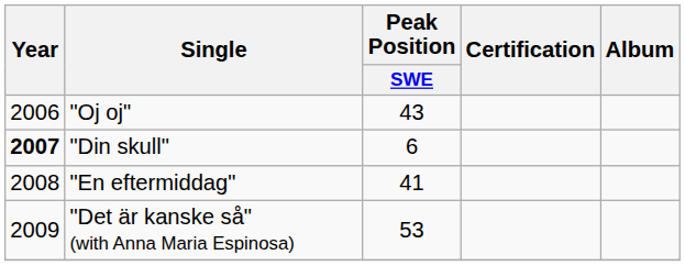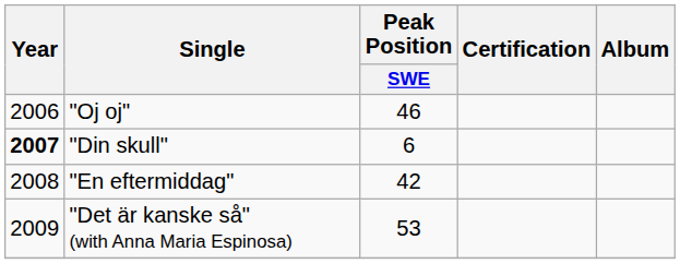"Oj oj" | Peak Position / SWE: 43 -> 46
"En eftermiddag" | Peak Position / SWE: 41 -> 42
